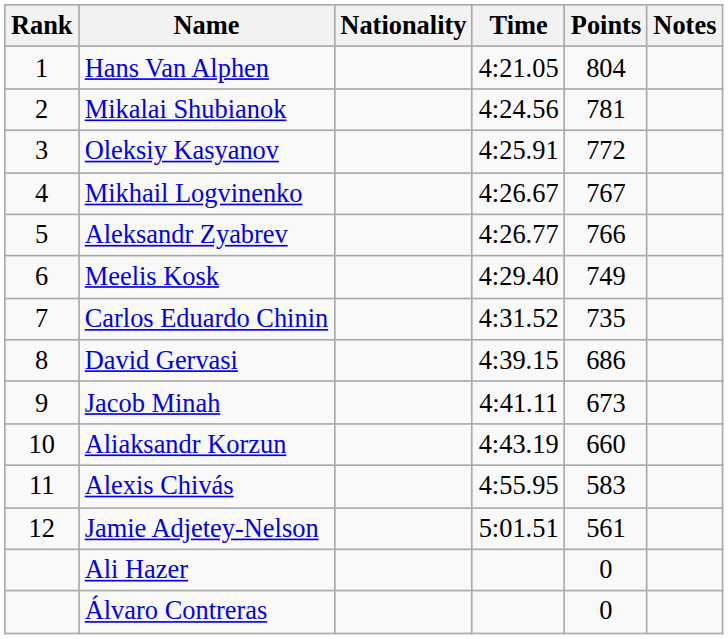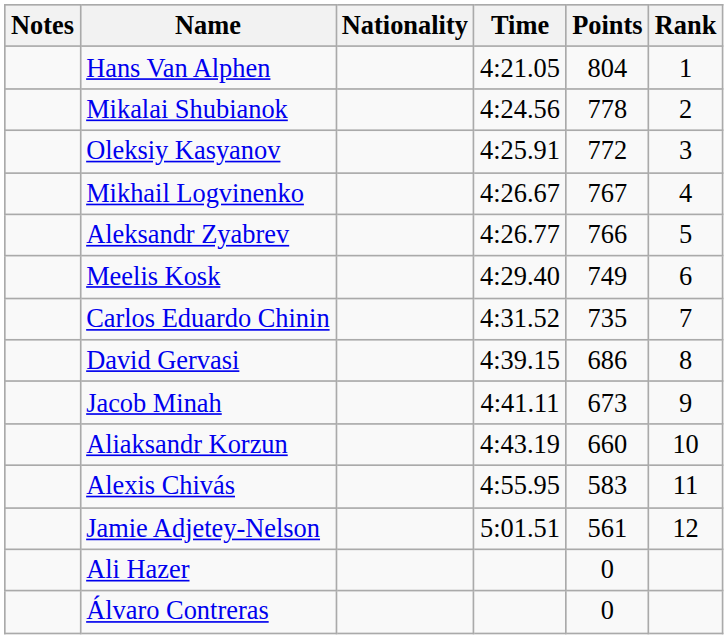columns swapped: Rank <-> Notes
Mikalai Shubianok | Points: 781 -> 778
